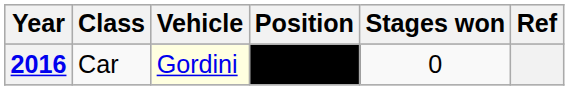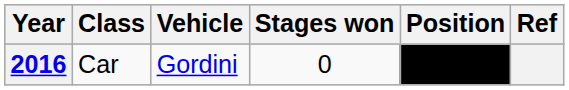columns swapped: Position <-> Stages won
2016 | Vehicle: lightyellow background -> no background
